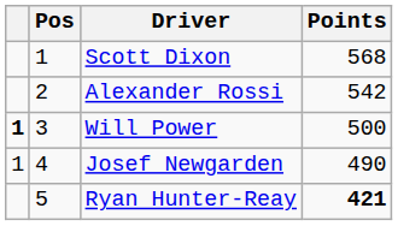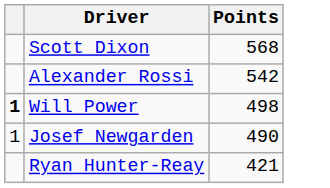- column: Pos | 1 | 2 | 3 | 4 | 5
Will Power | Points: 500 -> 498
Ryan Hunter-Reay | Points: bold -> normal
